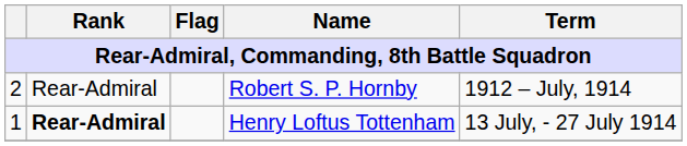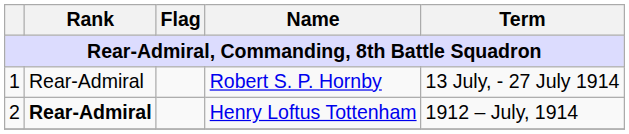Robert S. P. Hornby | column 1: 2 -> 1
Robert S. P. Hornby | Term: 1912 – July, 1914 -> 13 July, - 27 July 1914
Henry Loftus Tottenham | column 1: 1 -> 2
Henry Loftus Tottenham | Term: 13 July, - 27 July 1914 -> 1912 – July, 1914
